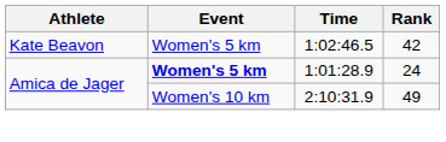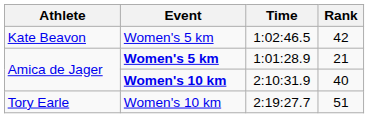1:01:28.9 | Rank: 24 -> 21
2:10:31.9 | Event: normal -> bold
2:10:31.9 | Rank: 49 -> 40
+ row: Tory Earle | Women's 10 km | 2:19:27.7 | 51
